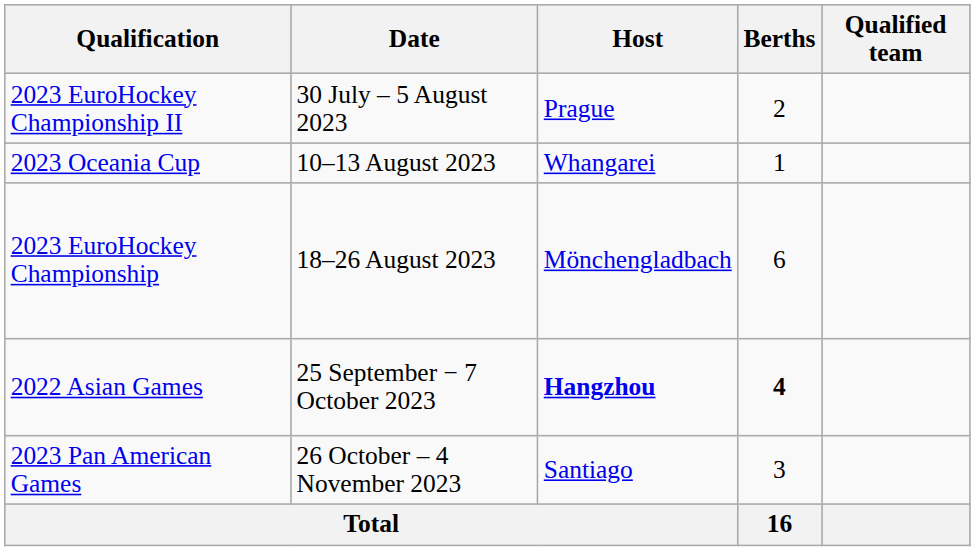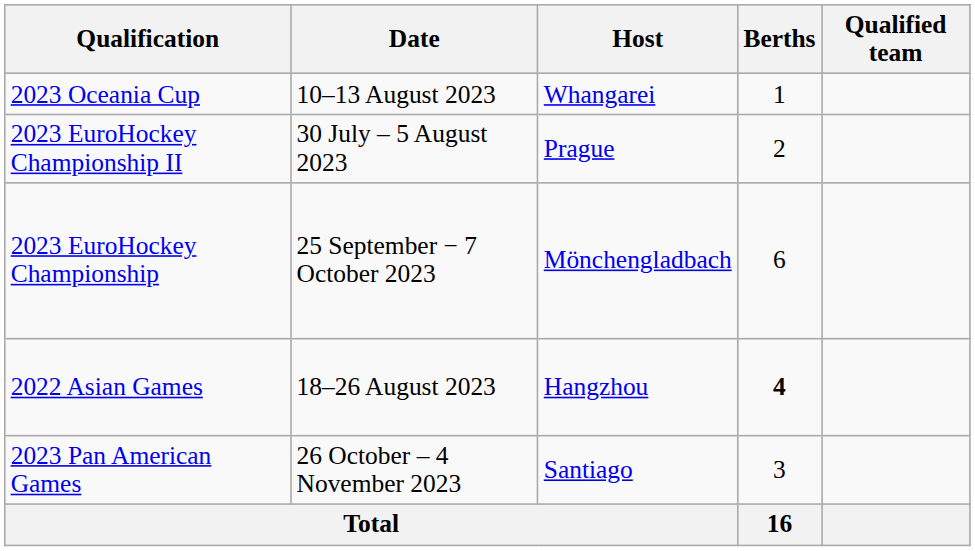rows swapped: 2023 EuroHockey Championship II <-> 2023 Oceania Cup
2023 EuroHockey Championship | Date: 18–26 August 2023 -> 25 September − 7 October 2023
2022 Asian Games | Date: 25 September − 7 October 2023 -> 18–26 August 2023
2022 Asian Games | Host: bold -> normal
